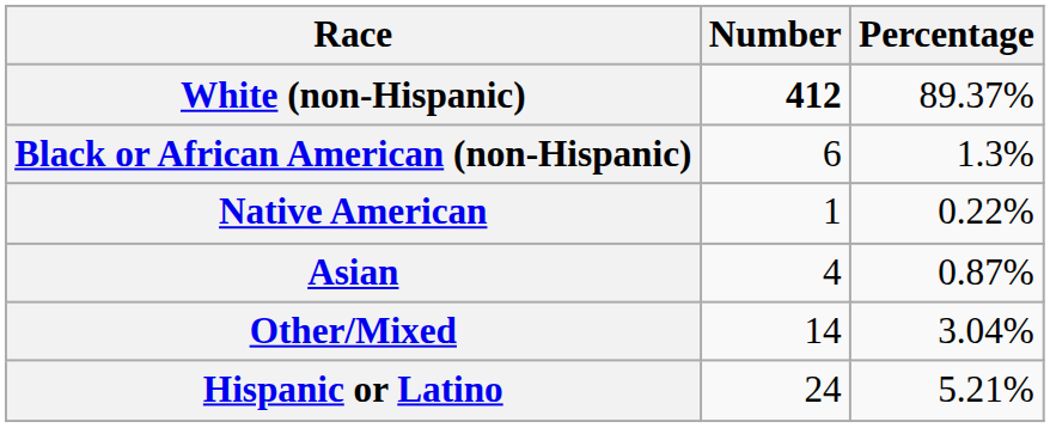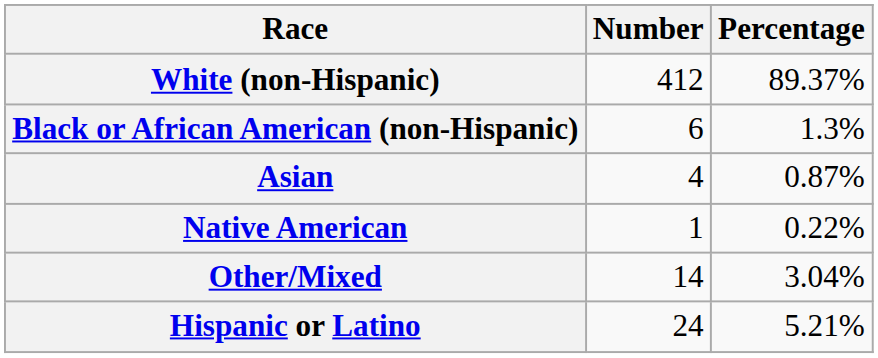White (non-Hispanic) | Number: bold -> normal
rows swapped: Native American <-> Asian
